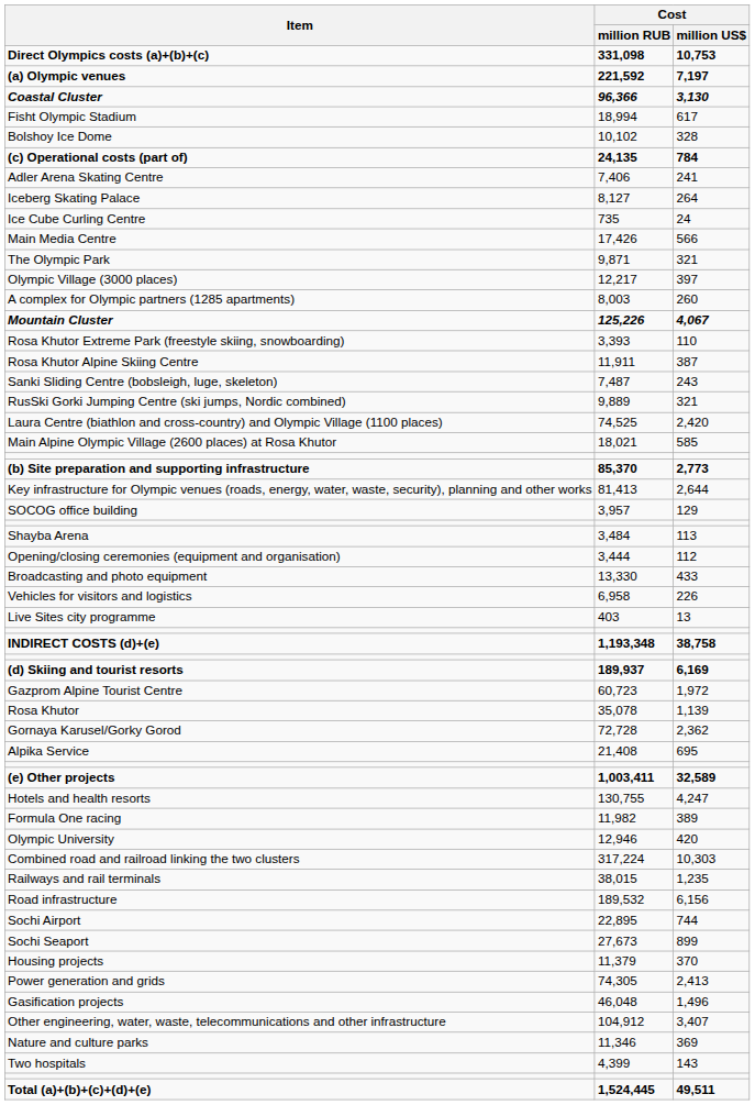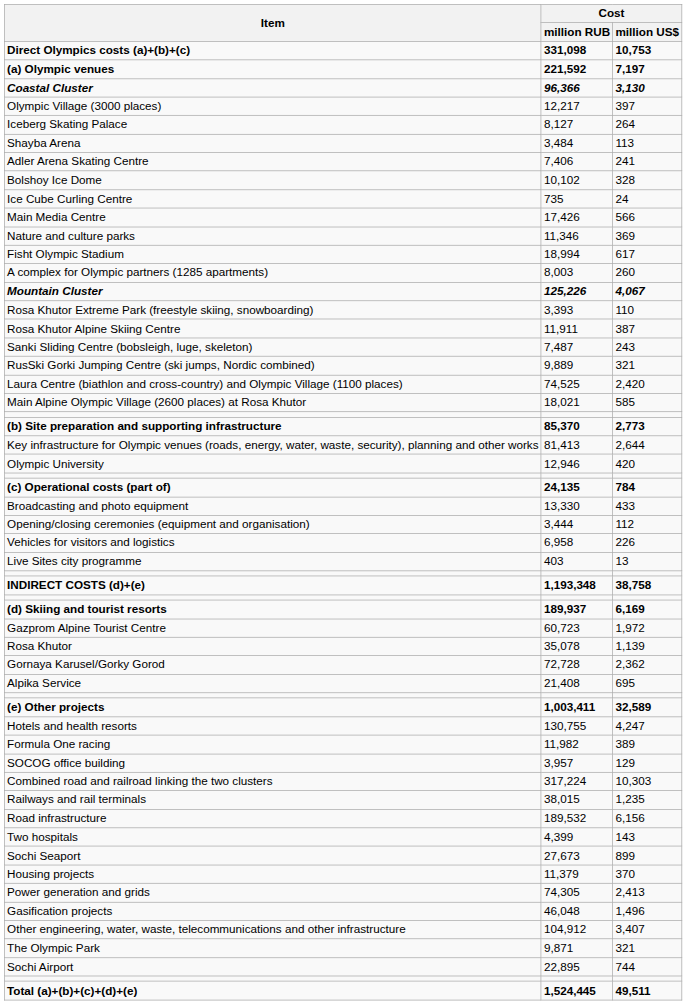rows swapped: Fisht Olympic Stadium <-> Olympic Village (3000 places)
rows swapped: Bolshoy Ice Dome <-> Iceberg Skating Palace
rows swapped: Shayba Arena <-> (c) Operational costs (part of)
rows swapped: The Olympic Park <-> Nature and culture parks
rows swapped: SOCOG office building <-> Olympic University
rows swapped: Opening/closing ceremonies (equipment and organisation) <-> Broadcasting and photo equipment
rows swapped: Sochi Airport <-> Two hospitals
